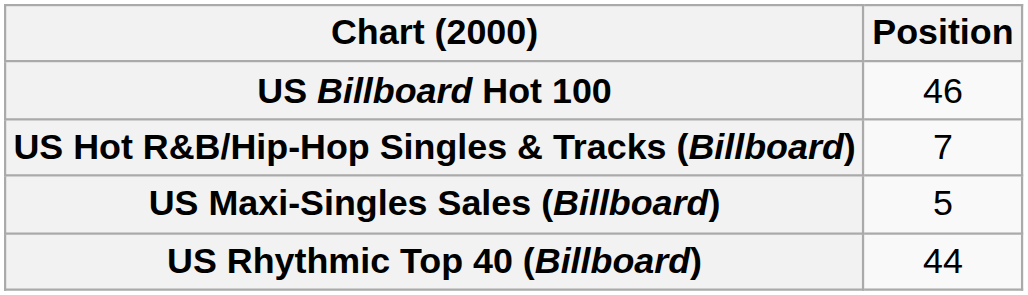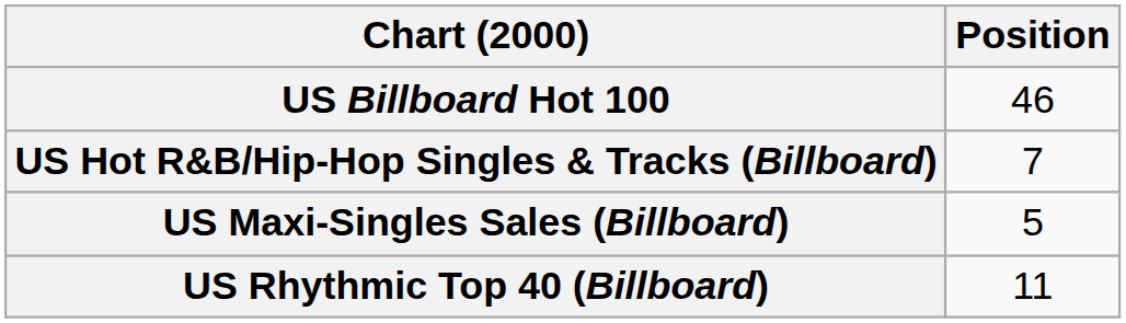US Rhythmic Top 40 (Billboard) | Position: 44 -> 11
